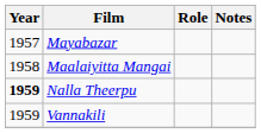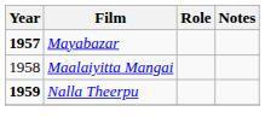Mayabazar | Year: normal -> bold
- row: 1959 | Vannakili
